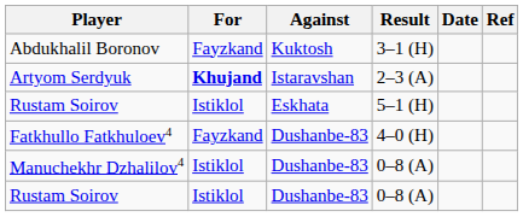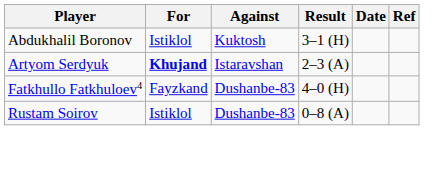Abdukhalil Boronov | For: Fayzkand -> Istiklol
- row: Rustam Soirov | Istiklol | Eskhata | 5–1 (H)
- row: Manuchekhr Dzhalilov4 | Istiklol | Dushanbe-83 | 0–8 (A)
